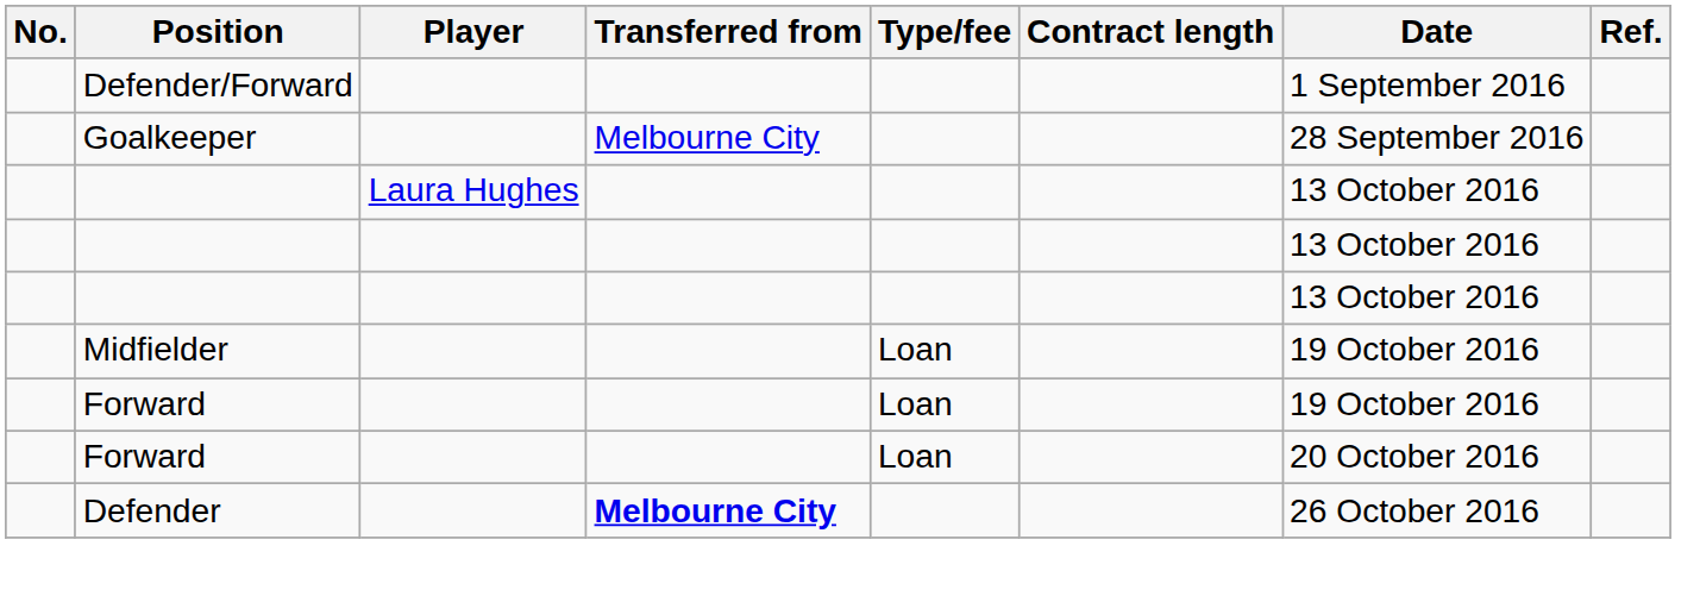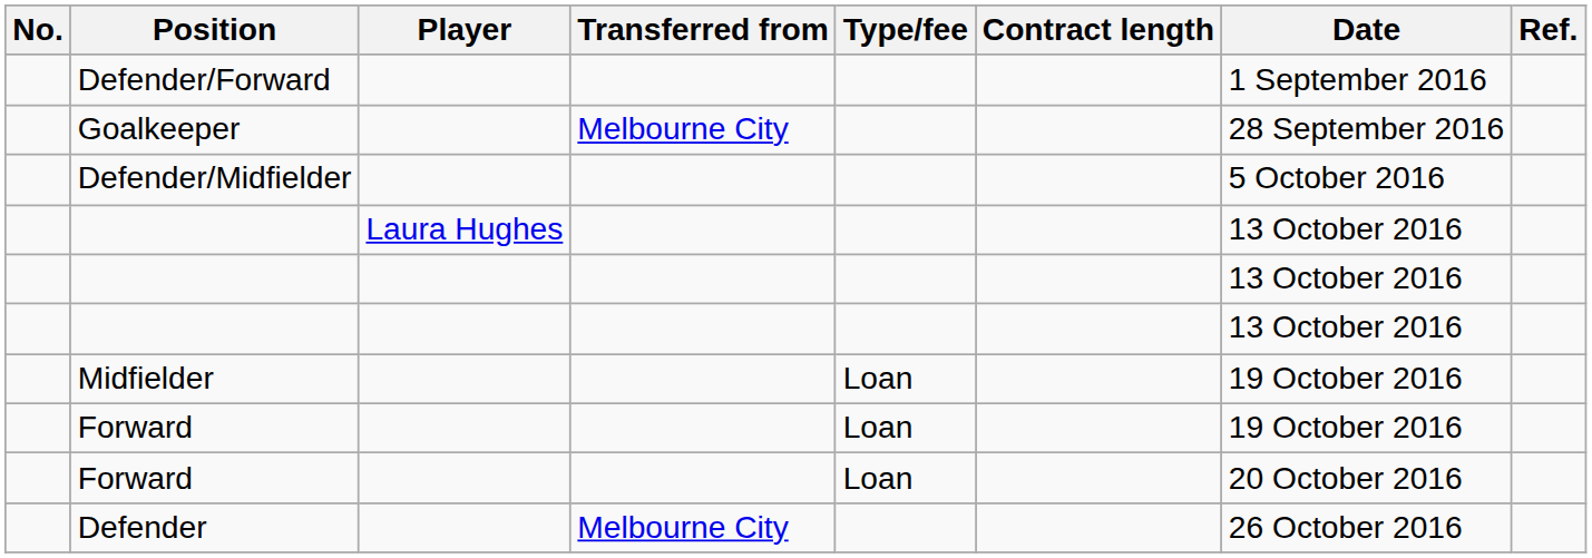+ row: Defender/Midfielder | 5 October 2016
Defender | Transferred from: bold -> normal
